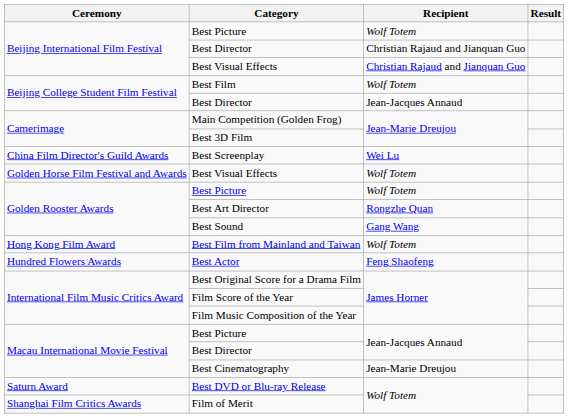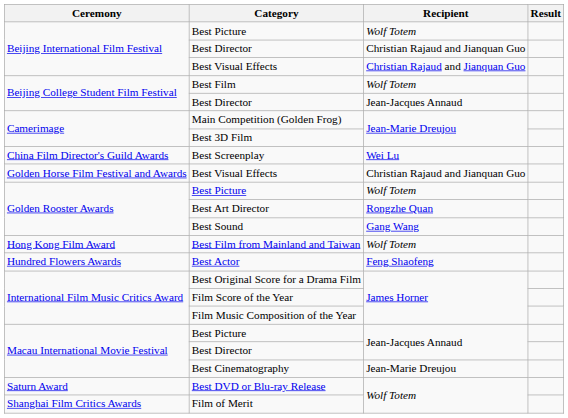Golden Horse Film Festival and Awards / Best Visual Effects | Recipient: Wolf Totem -> Christian Rajaud and Jianquan Guo
